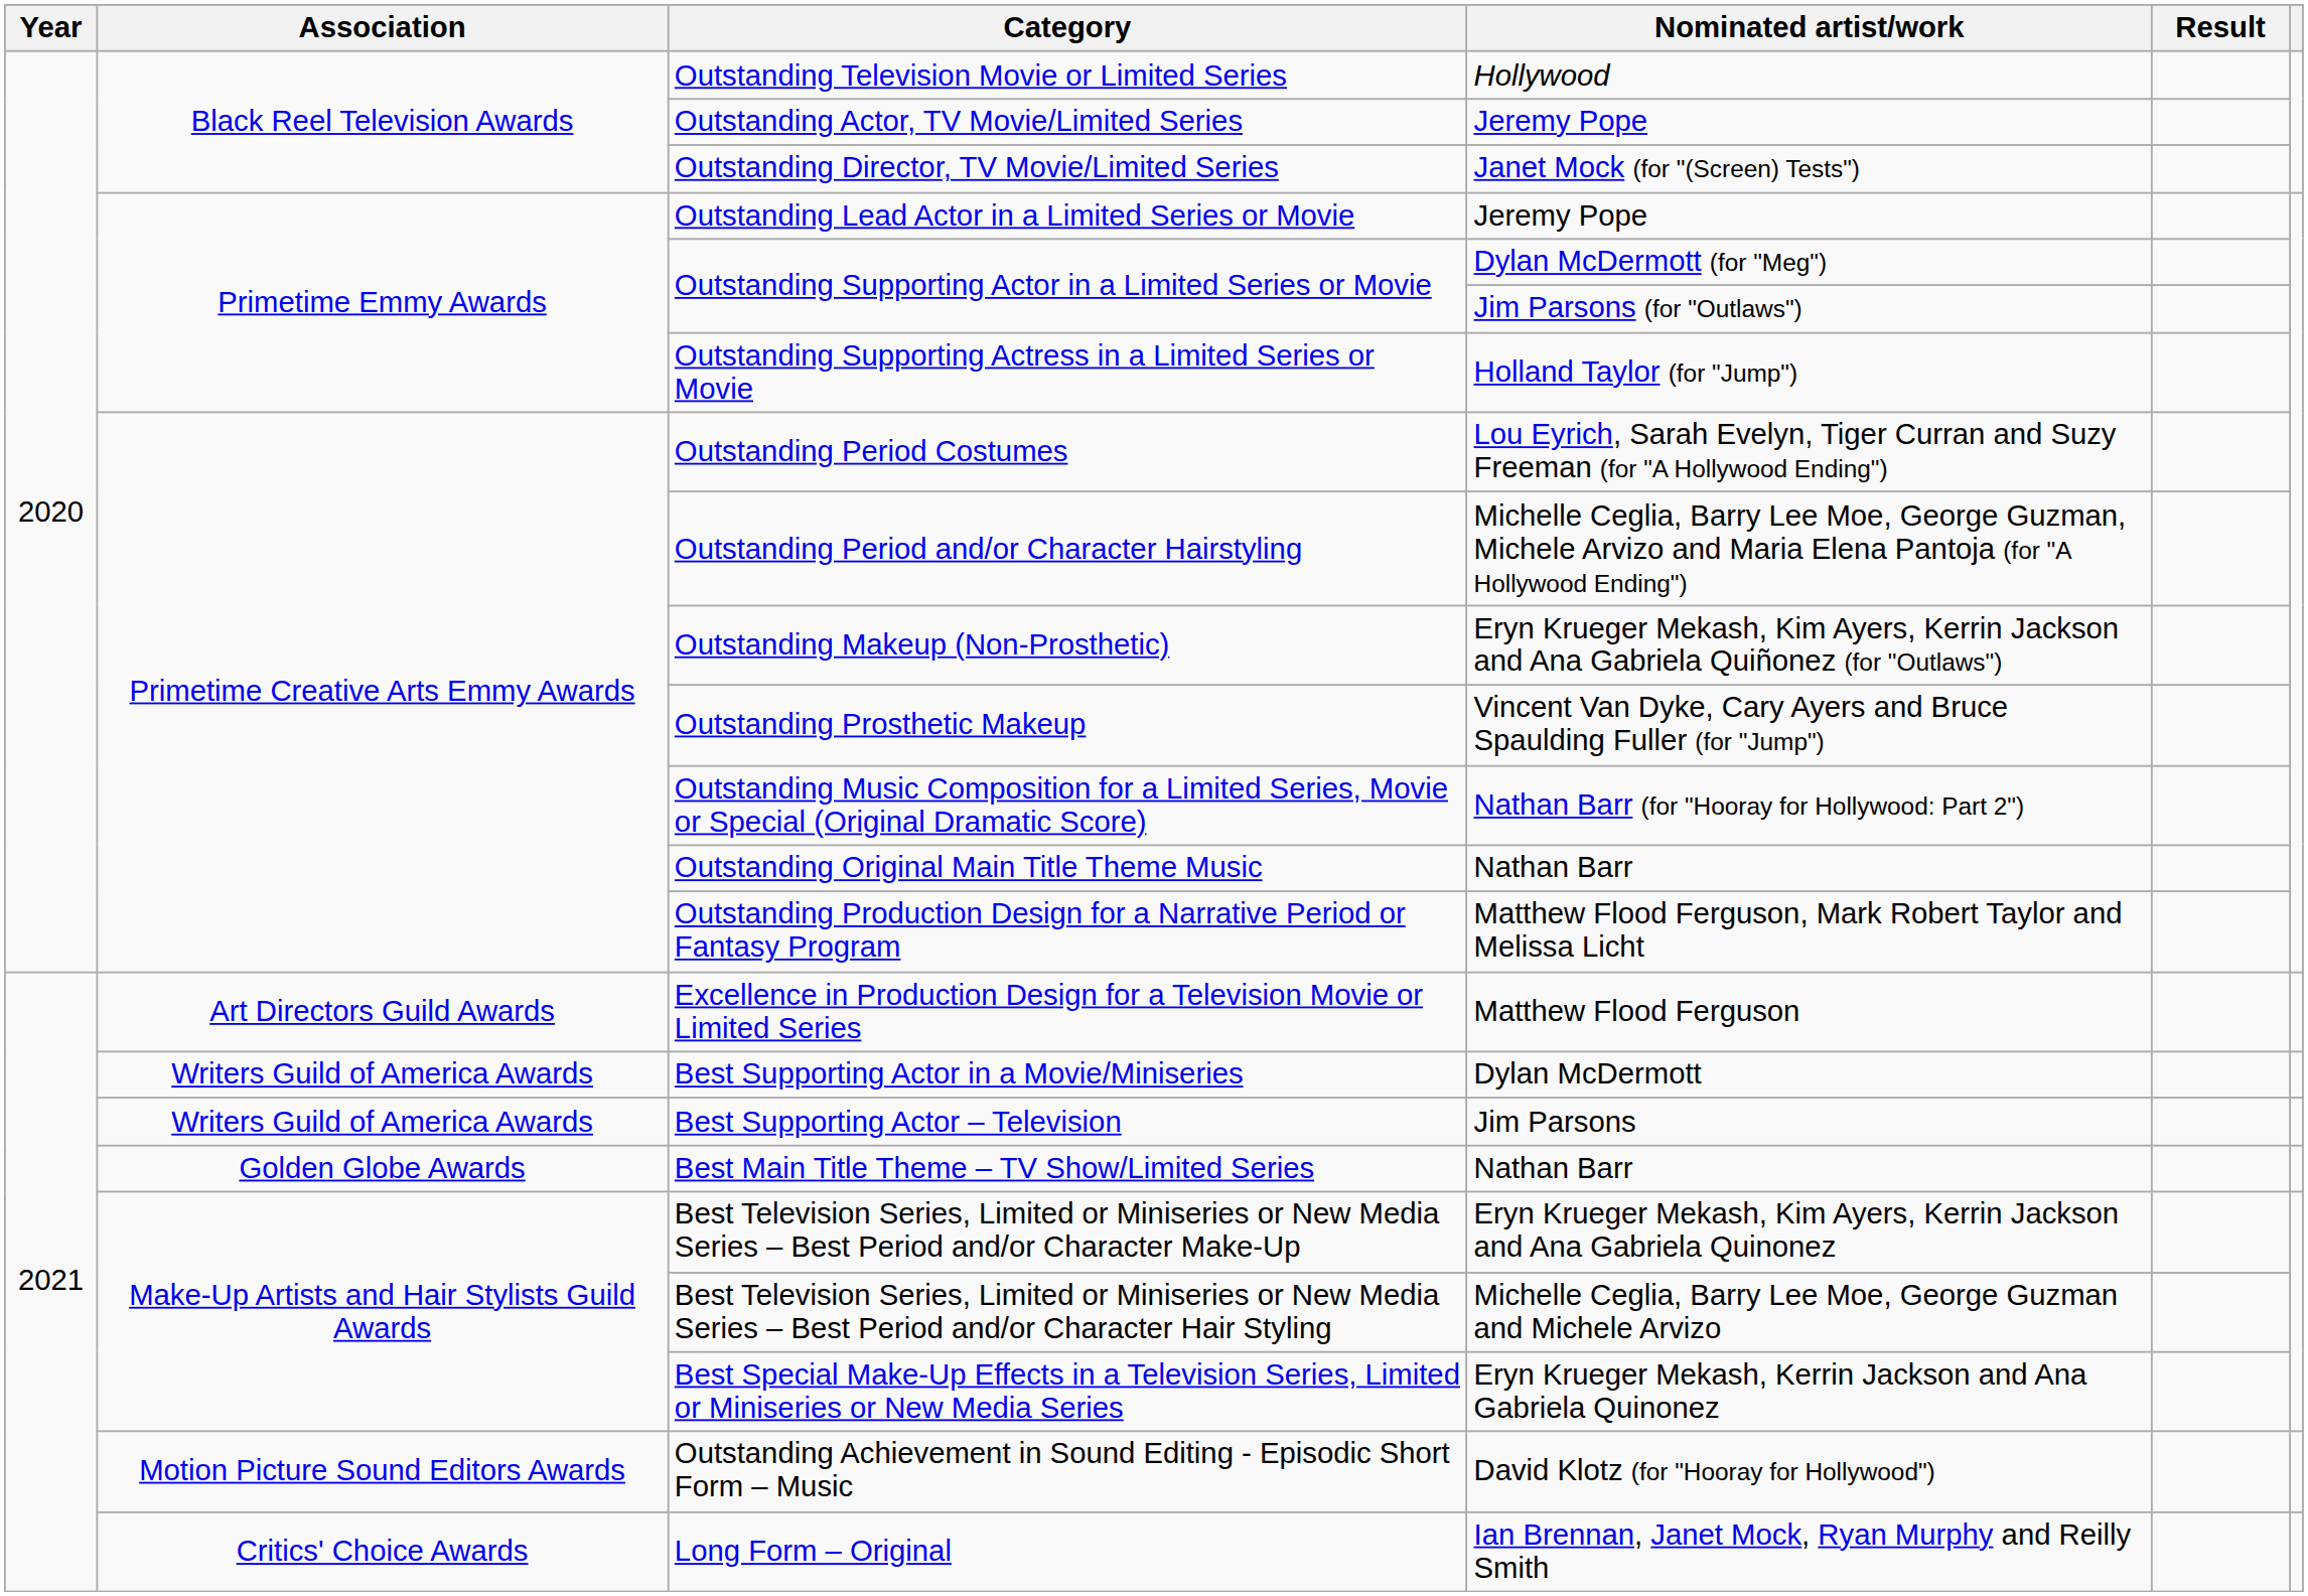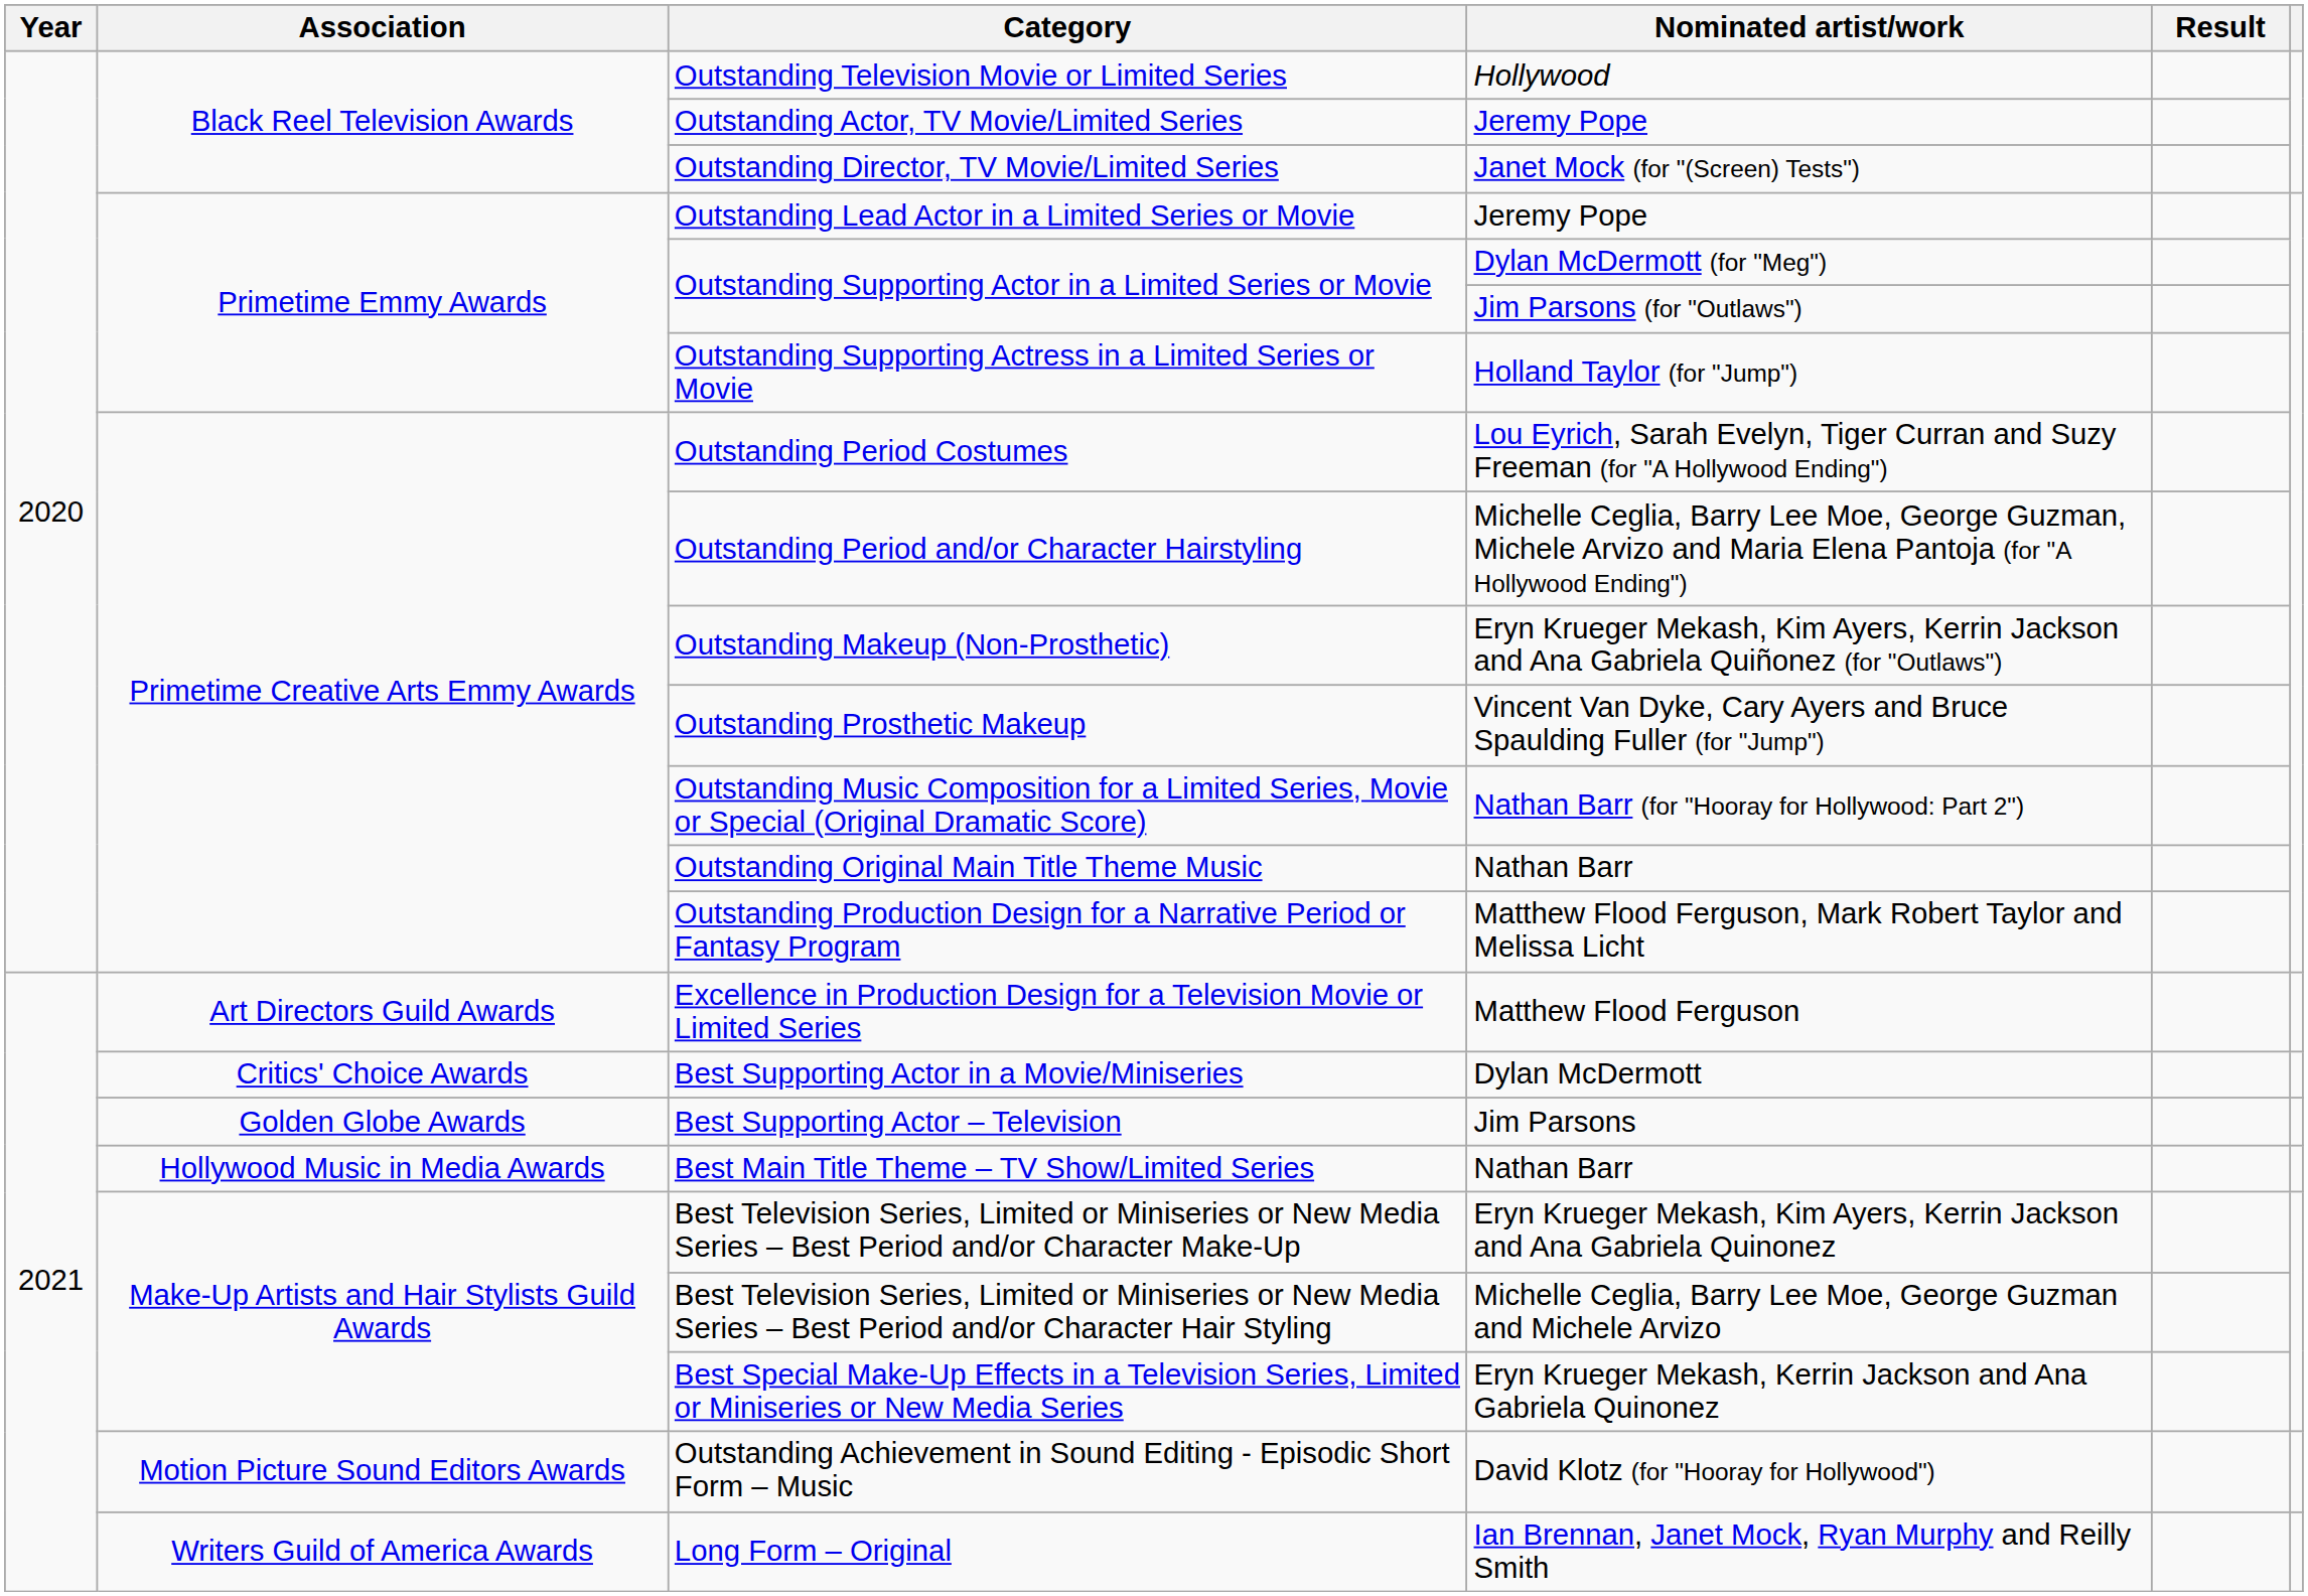Best Supporting Actor in a Movie/Miniseries | Association: Writers Guild of America Awards -> Critics' Choice Awards
Best Supporting Actor – Television | Association: Writers Guild of America Awards -> Golden Globe Awards
Best Main Title Theme – TV Show/Limited Series | Association: Golden Globe Awards -> Hollywood Music in Media Awards
Long Form – Original | Association: Critics' Choice Awards -> Writers Guild of America Awards
